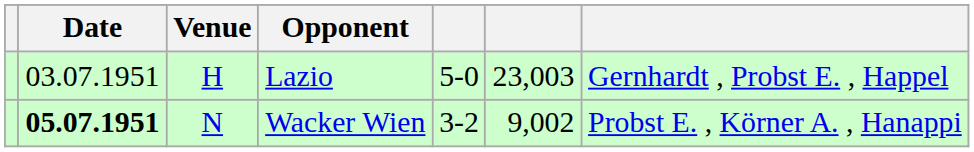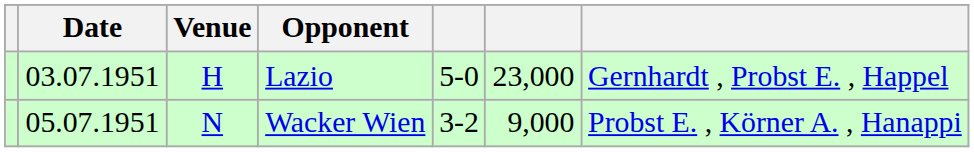Lazio | column 6: 23,003 -> 23,000
Wacker Wien | Date: bold -> normal
Wacker Wien | column 6: 9,002 -> 9,000
